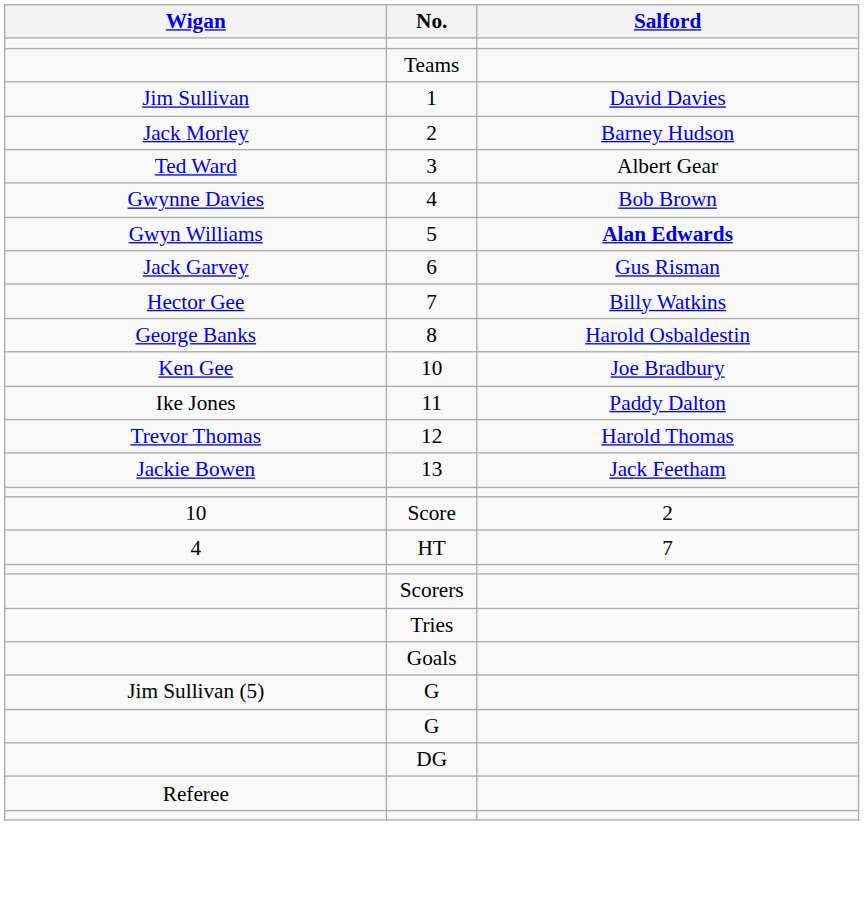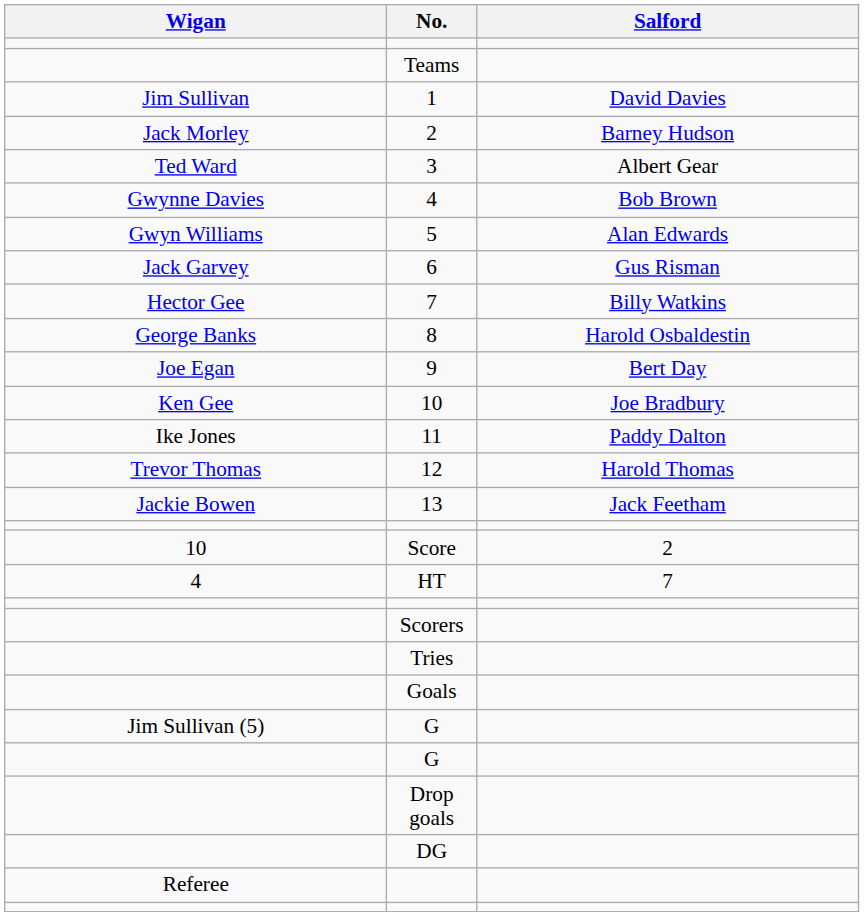5 | Salford: bold -> normal
+ row: Joe Egan | 9 | Bert Day
+ row: Drop goals
